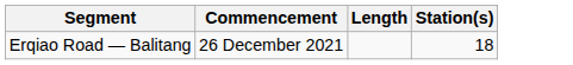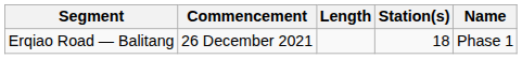+ column: Name | Phase 1
